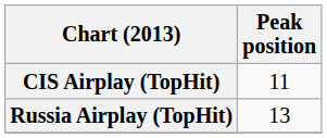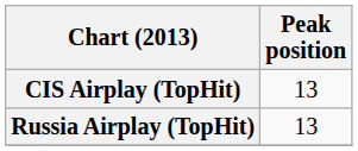CIS Airplay (TopHit) | Peak position: 11 -> 13
